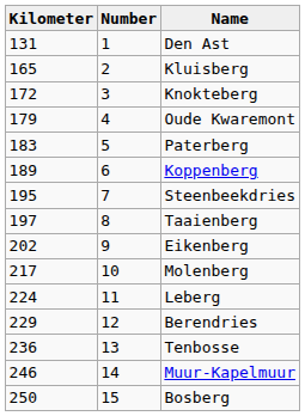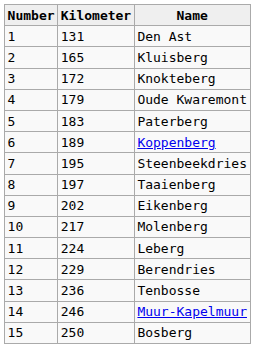columns swapped: Number <-> Kilometer
